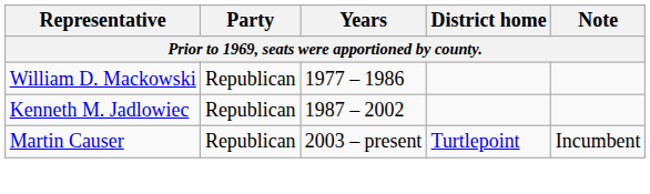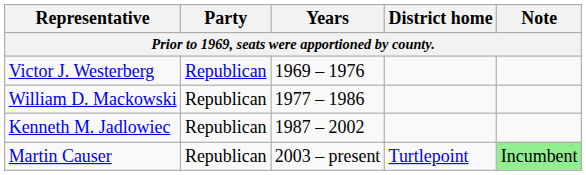+ row: Victor J. Westerberg | Republican | 1969 – 1976
Martin Causer | Note: no background -> lightgreen background
